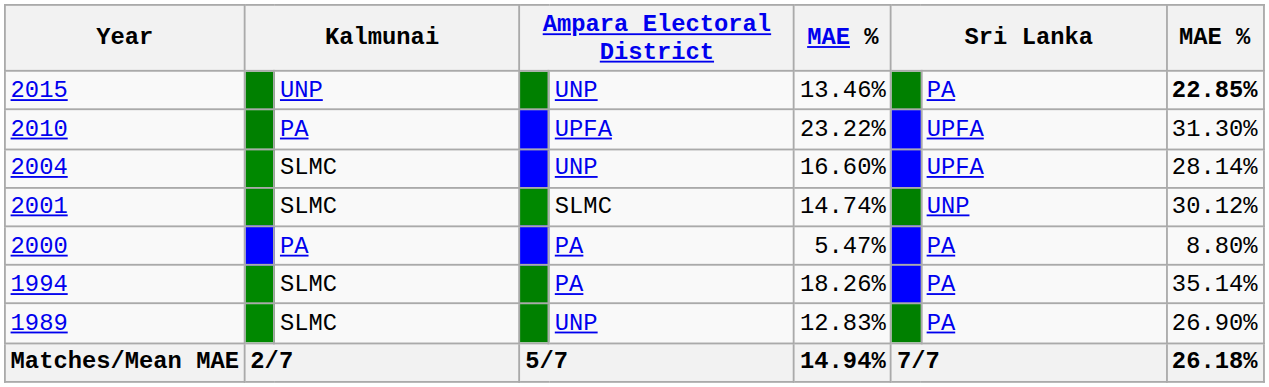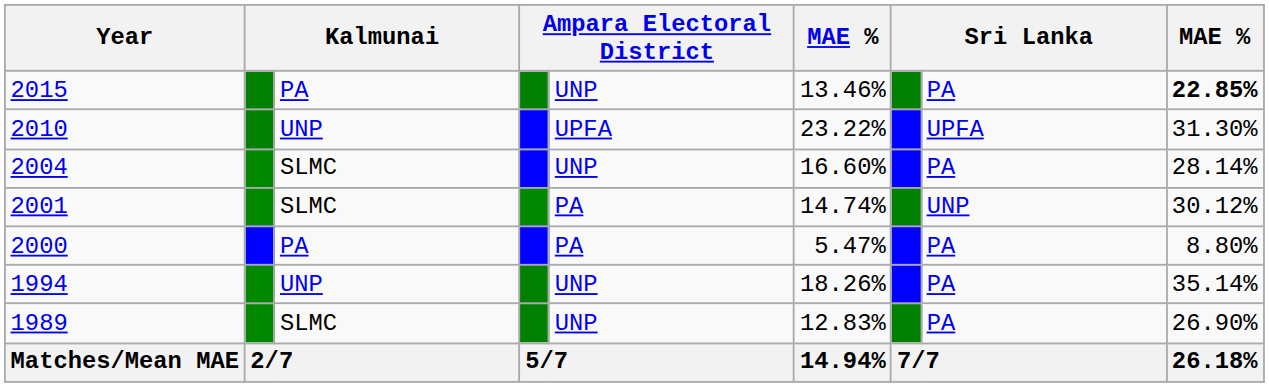2015 | column 3: UNP -> PA
2010 | column 3: PA -> UNP
2004 | column 8: UPFA -> PA
2001 | column 5: SLMC -> PA
1994 | column 3: SLMC -> UNP
1994 | column 5: PA -> UNP
